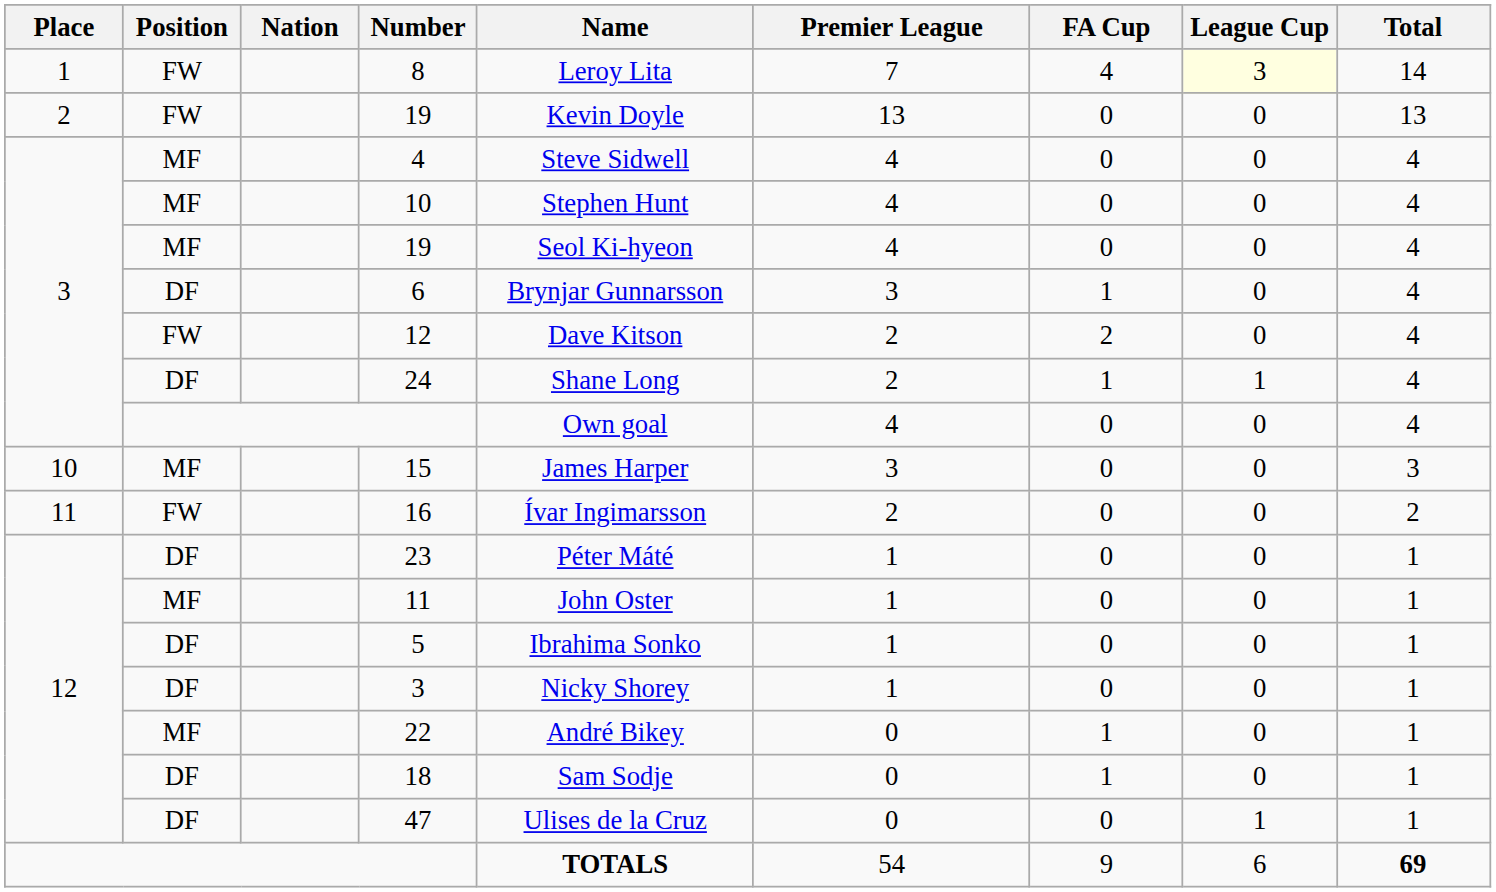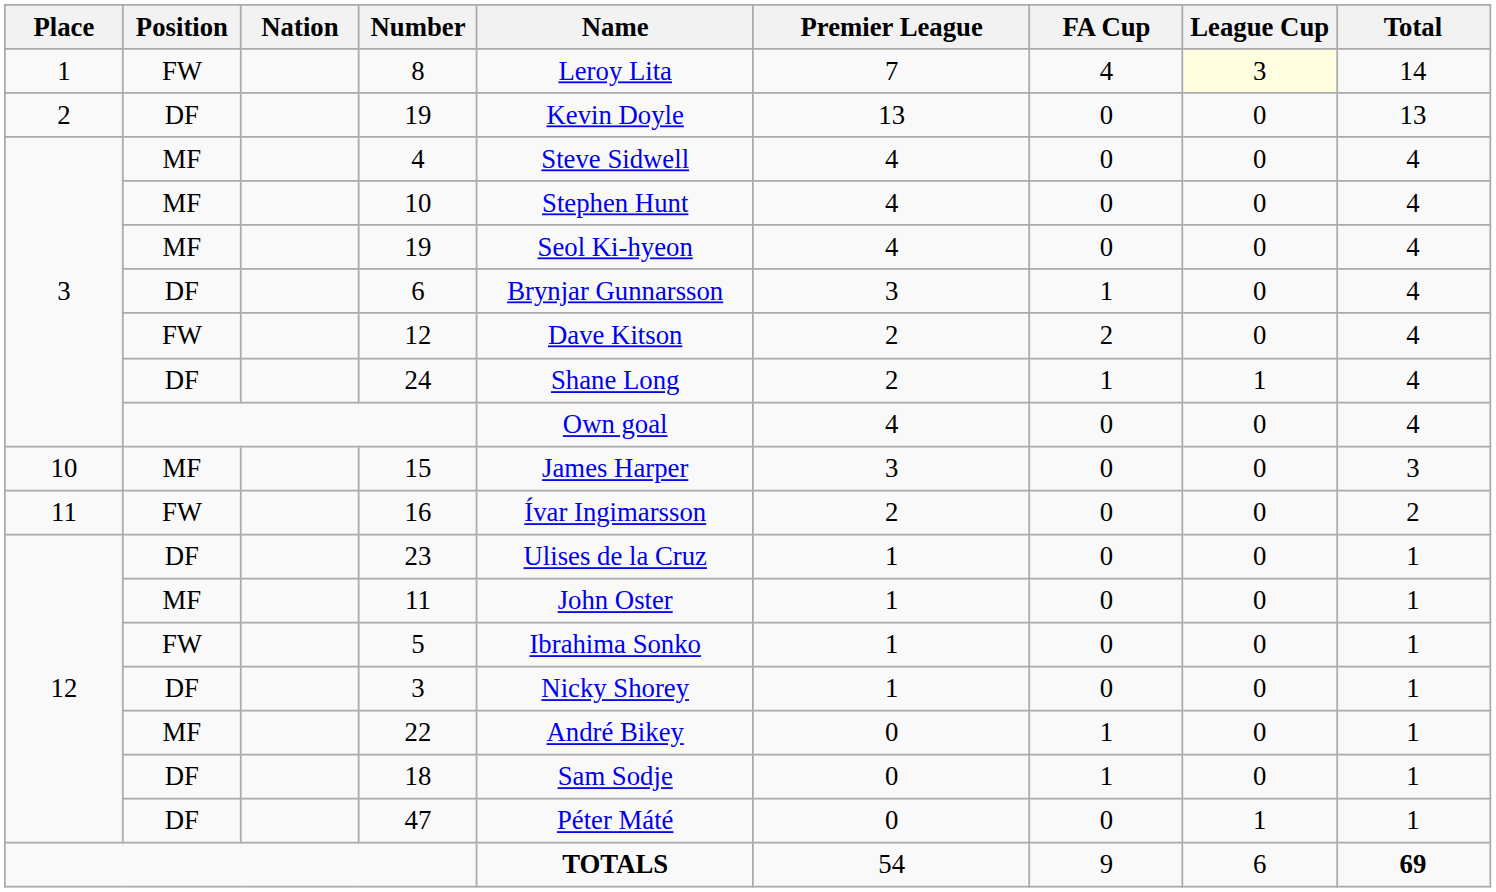2 / 19 | Position: FW -> DF
23 | Name: Péter Máté -> Ulises de la Cruz
5 | Position: DF -> FW
47 | Name: Ulises de la Cruz -> Péter Máté
